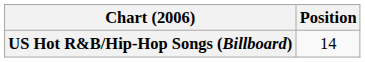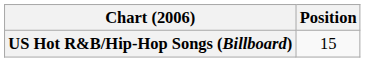US Hot R&B/Hip-Hop Songs (Billboard) | Position: 14 -> 15
